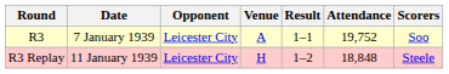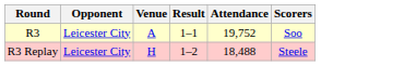- column: Date | 7 January 1939 | 11 January 1939
R3 Replay | Attendance: 18,848 -> 18,488
